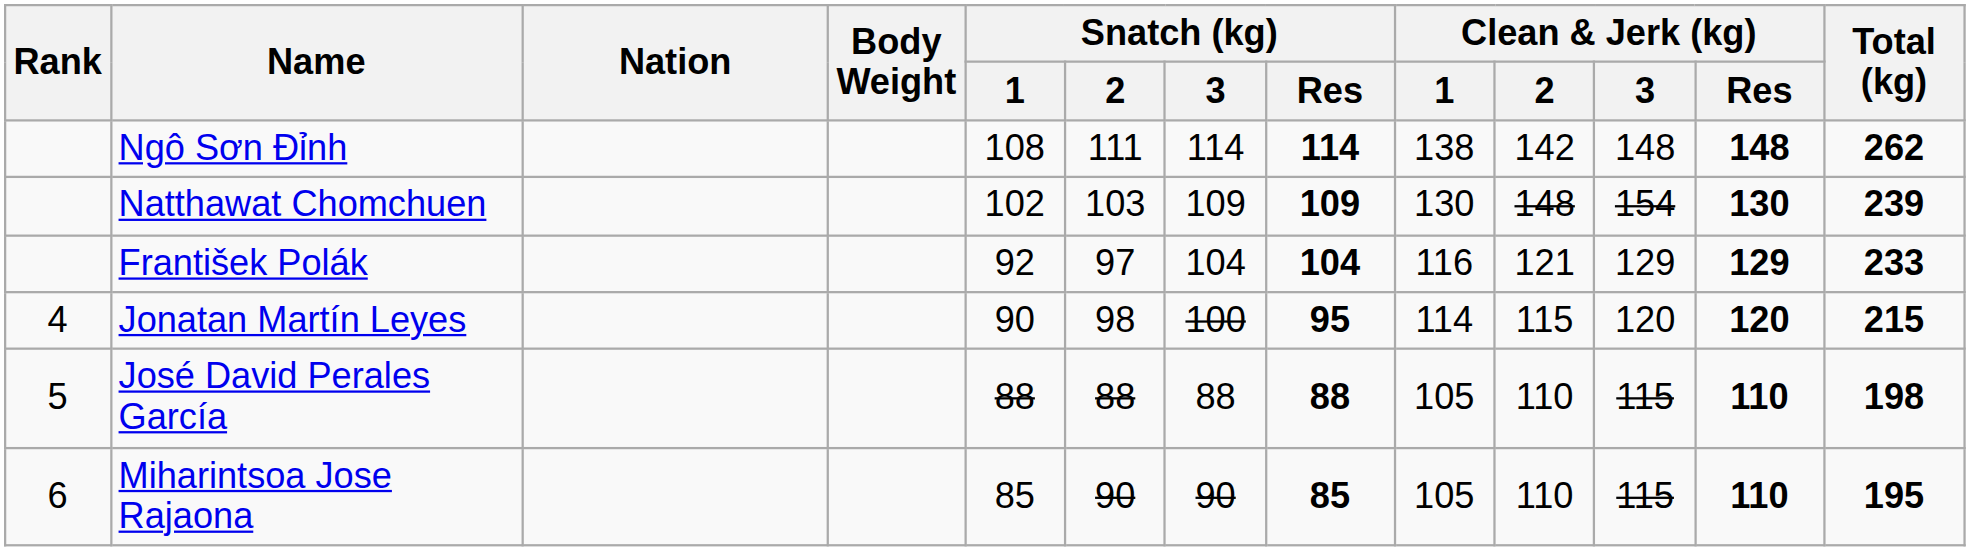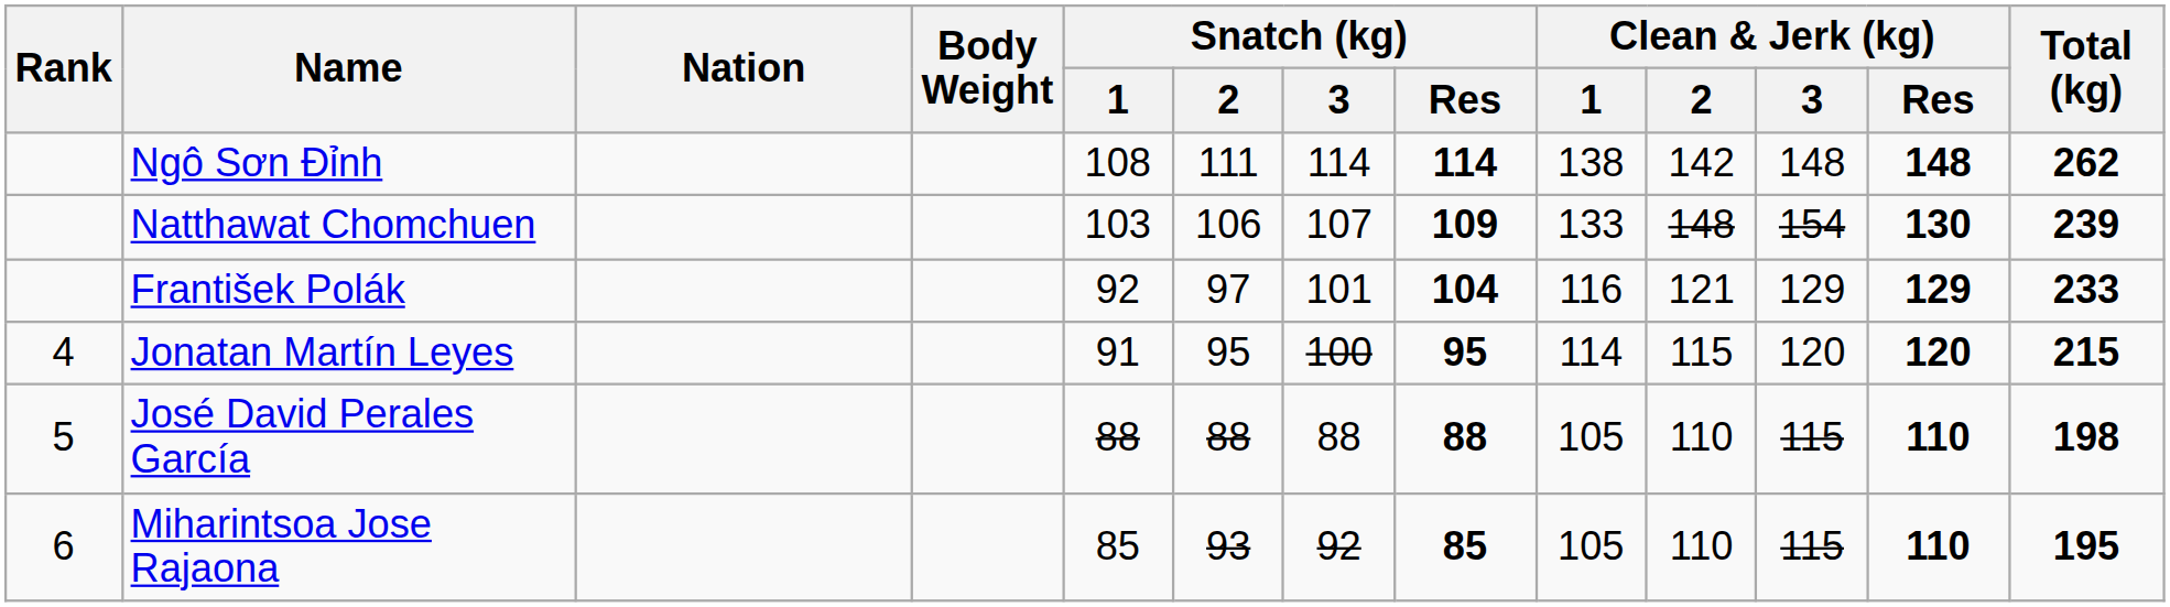Natthawat Chomchuen | Snatch (kg) / 1: 102 -> 103
Natthawat Chomchuen | Snatch (kg) / 2: 103 -> 106
Natthawat Chomchuen | Snatch (kg) / 3: 109 -> 107
Natthawat Chomchuen | Clean & Jerk (kg) / 1: 130 -> 133
František Polák | Snatch (kg) / 3: 104 -> 101
Jonatan Martín Leyes | Snatch (kg) / 1: 90 -> 91
Jonatan Martín Leyes | Snatch (kg) / 2: 98 -> 95
Miharintsoa Jose Rajaona | Snatch (kg) / 2: 90 -> 93
Miharintsoa Jose Rajaona | Snatch (kg) / 3: 90 -> 92
